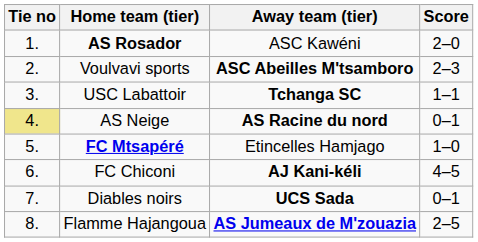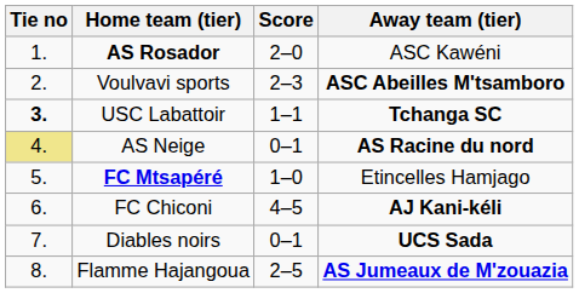columns swapped: Score <-> Away team (tier)
USC Labattoir | Tie no: normal -> bold
